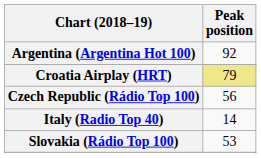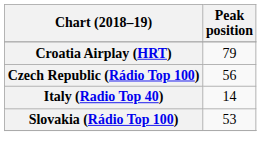- row: Argentina (Argentina Hot 100) | 92
Croatia Airplay (HRT) | Peak position: khaki background -> no background
